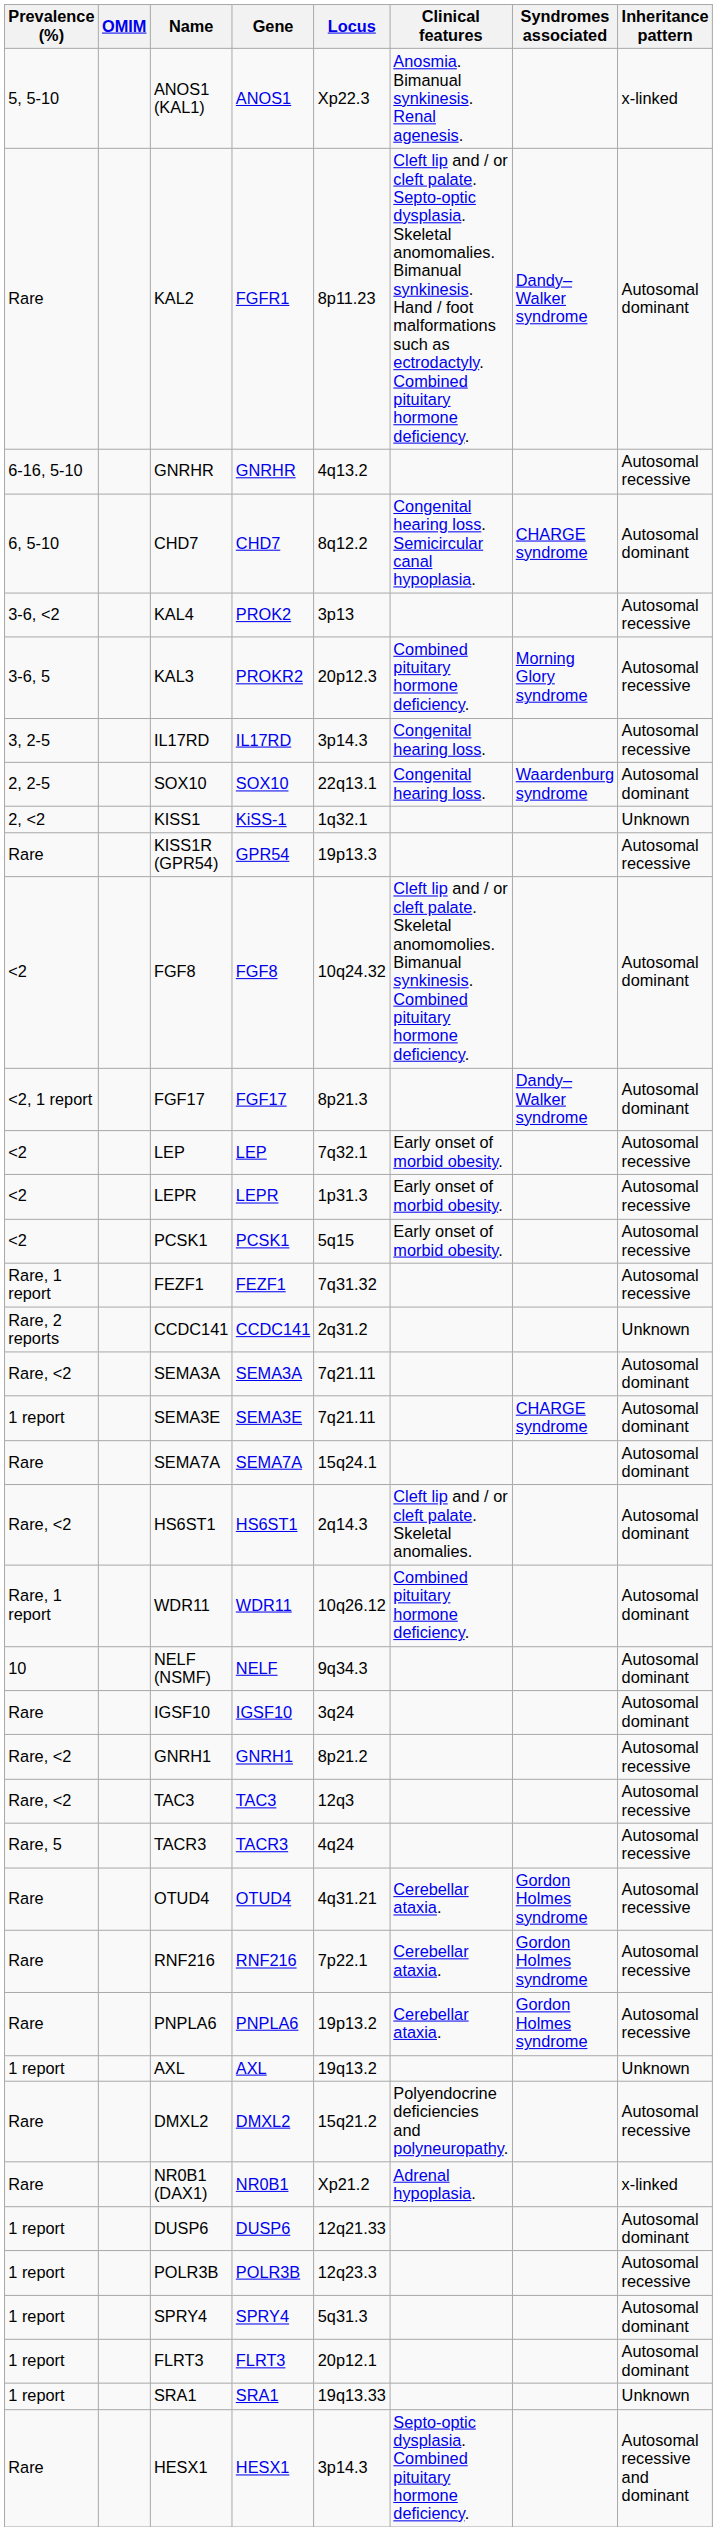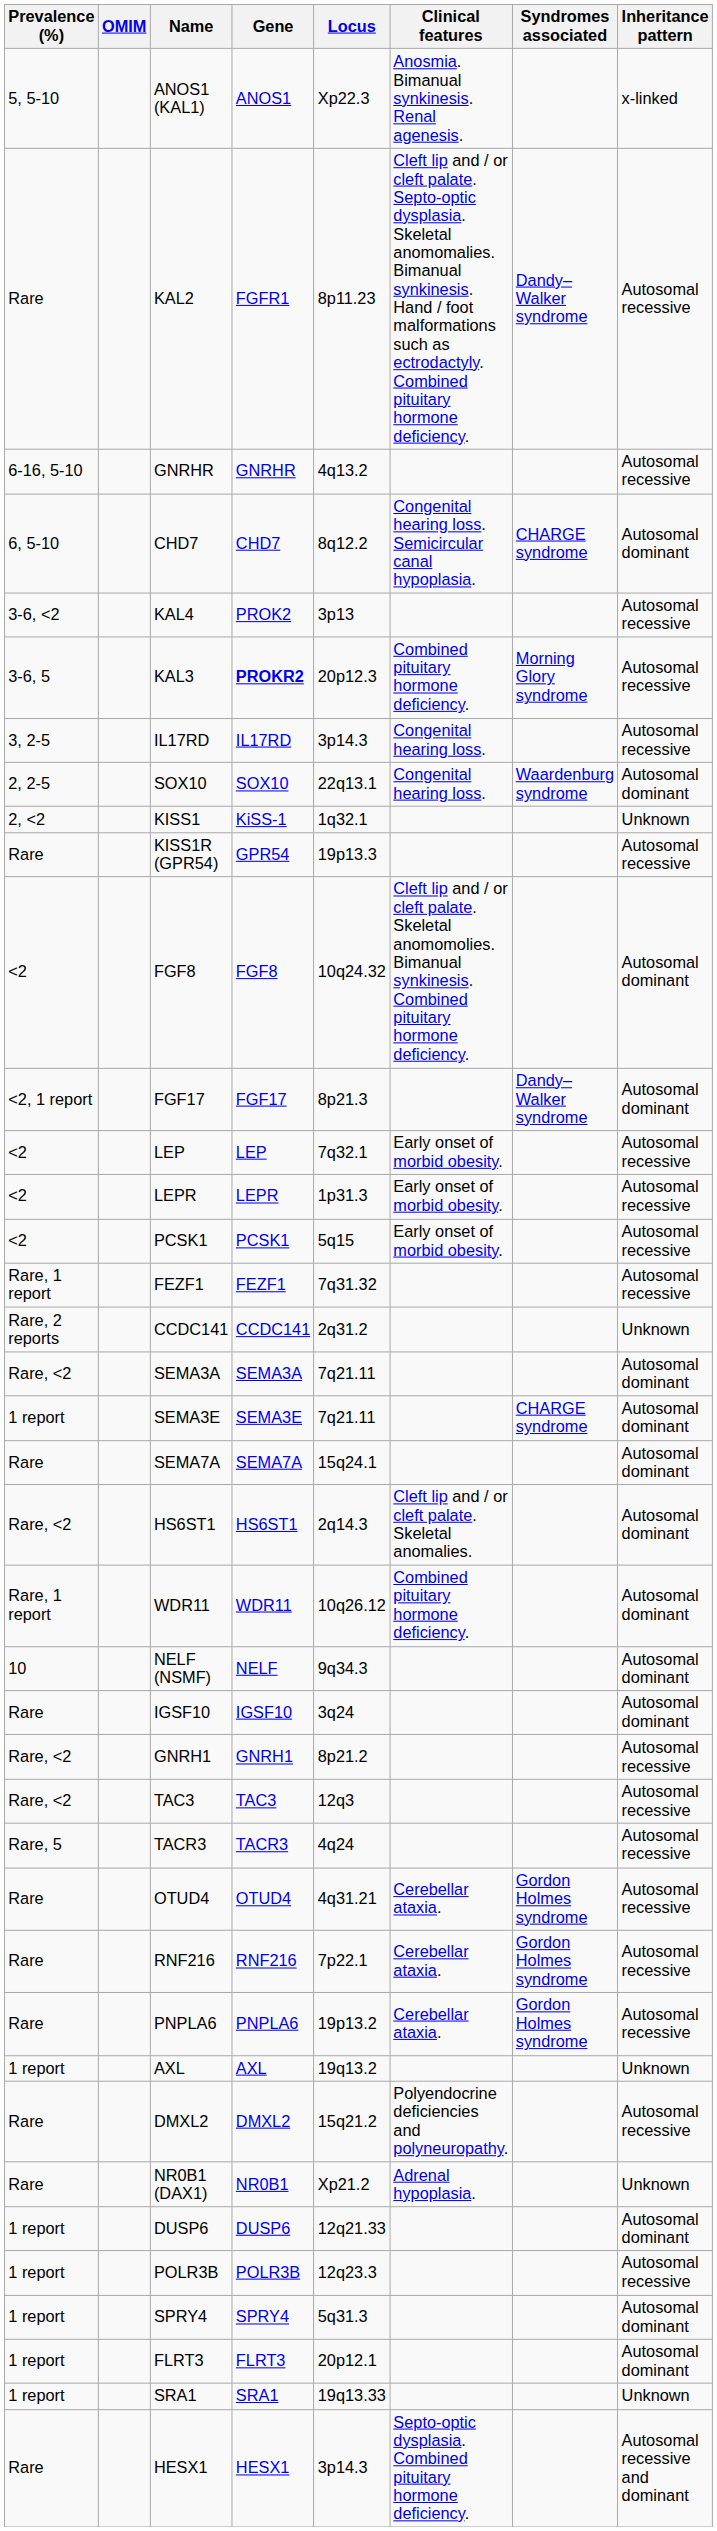KAL2 | Inheritance pattern: Autosomal dominant -> Autosomal recessive
KAL3 | Gene: normal -> bold
NR0B1 (DAX1) | Inheritance pattern: x-linked -> Unknown
